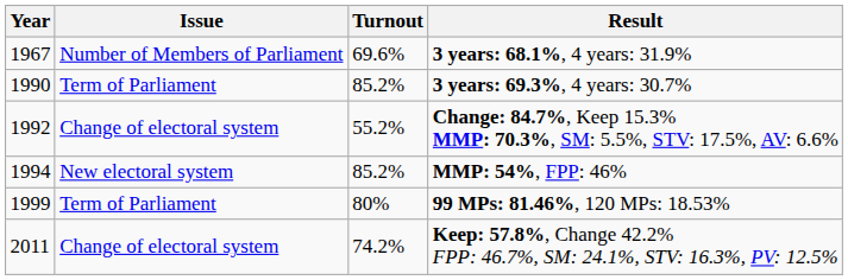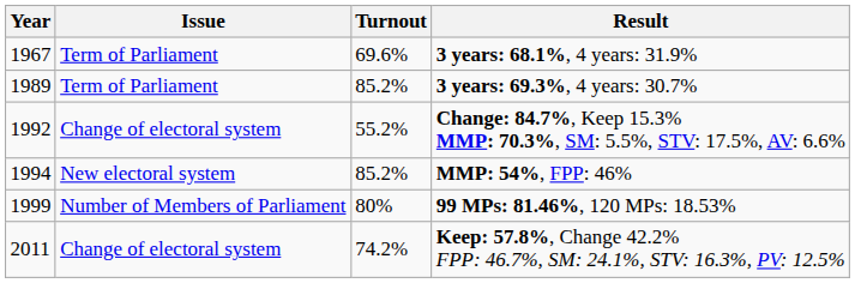3 years: 68.1%, 4 years: 31.9% | Issue: Number of Members of Parliament -> Term of Parliament
3 years: 69.3%, 4 years: 30.7% | Year: 1990 -> 1989
99 MPs: 81.46%, 120 MPs: 18.53% | Issue: Term of Parliament -> Number of Members of Parliament
